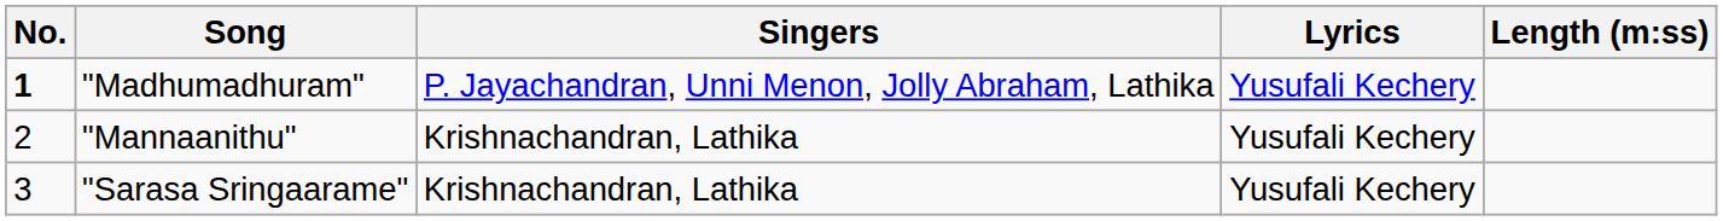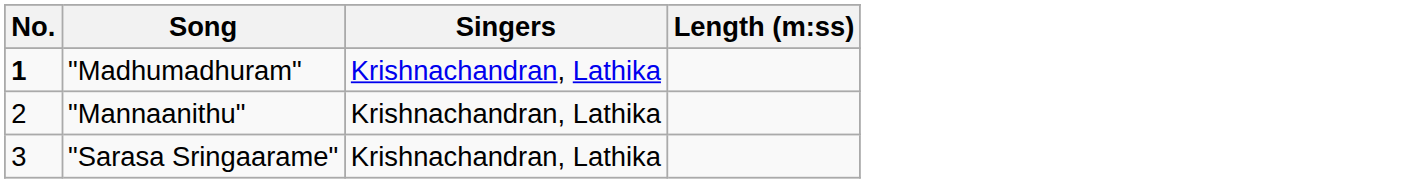- column: Lyrics | Yusufali Kechery | Yusufali Kechery | Yusufali Kechery
"Madhumadhuram" | Singers: P. Jayachandran, Unni Menon, Jolly Abraham, Lathika -> Krishnachandran, Lathika
